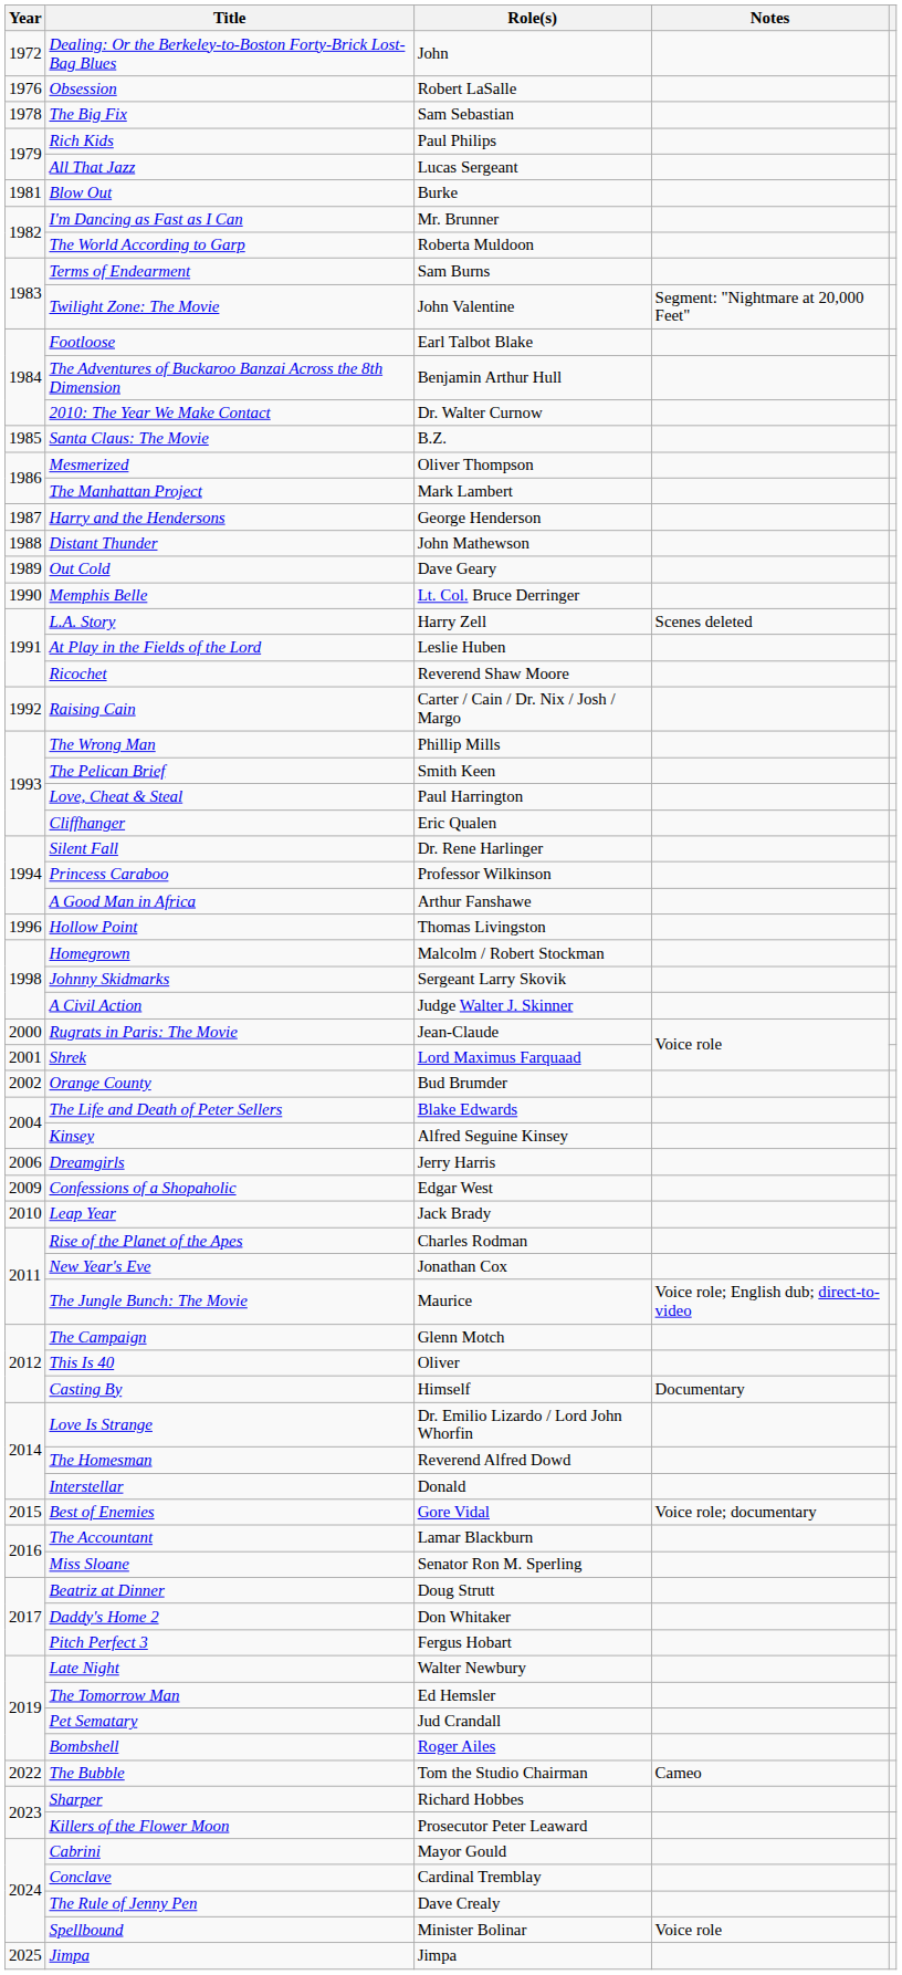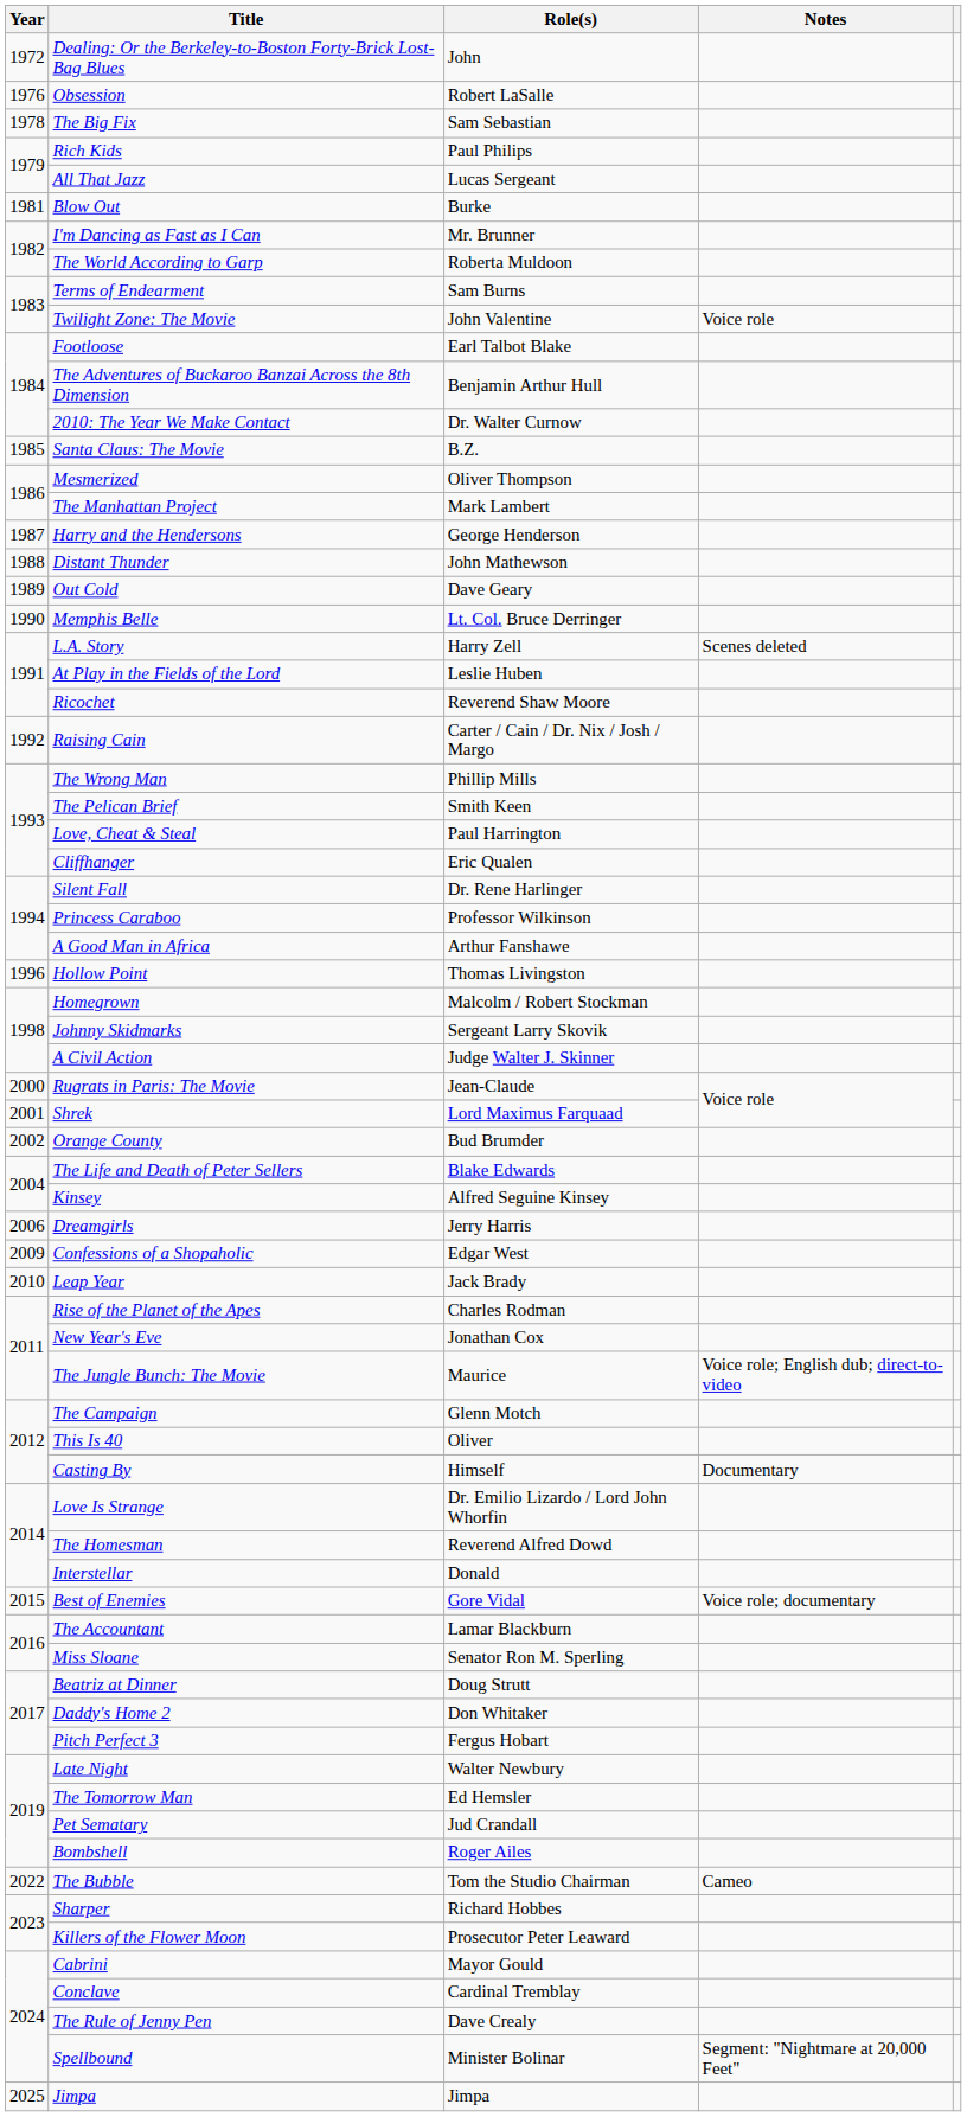Twilight Zone: The Movie | Notes: Segment: "Nightmare at 20,000 Feet" -> Voice role
Spellbound | Notes: Voice role -> Segment: "Nightmare at 20,000 Feet"
